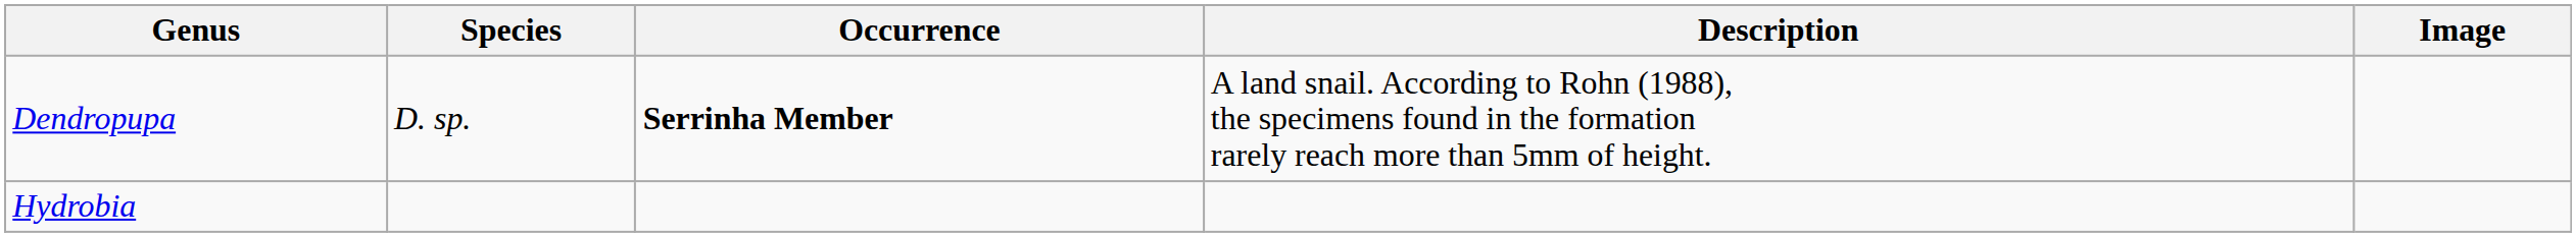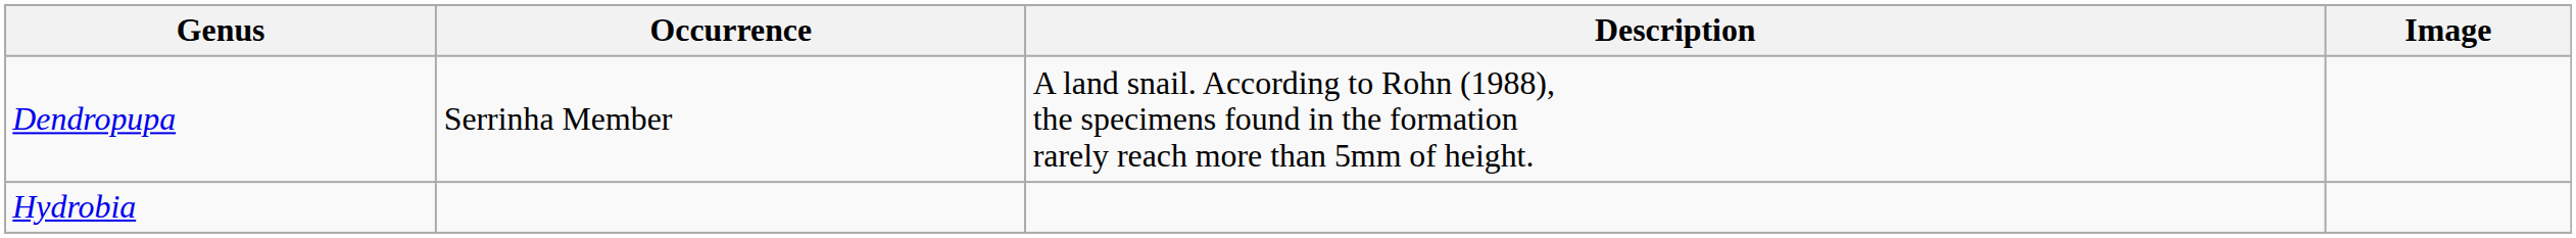- column: Species | D. sp.
Dendropupa | Occurrence: bold -> normal
